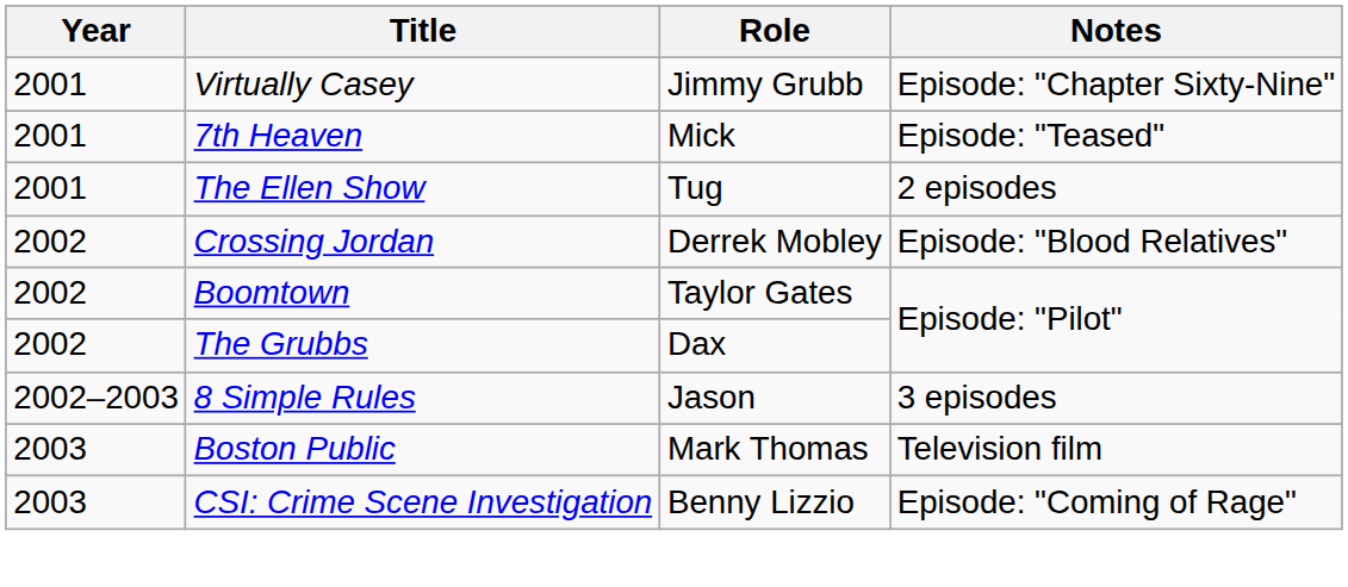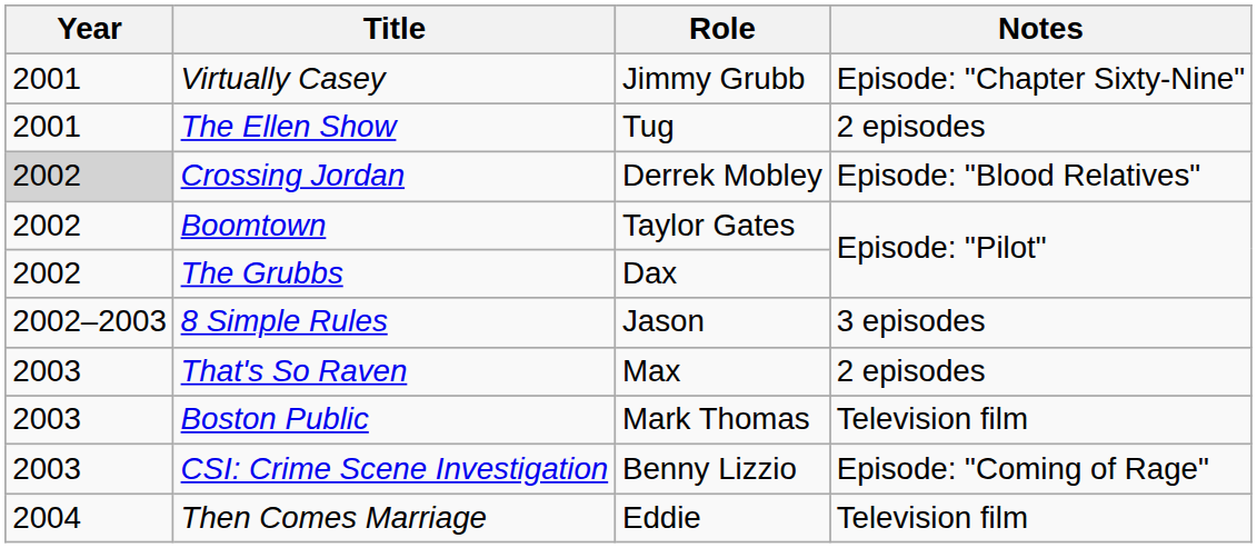- row: 2001 | 7th Heaven | Mick | Episode: "Teased"
Crossing Jordan | Year: no background -> lightgrey background
+ row: 2003 | That's So Raven | Max | 2 episodes
+ row: 2004 | Then Comes Marriage | Eddie | Television film
